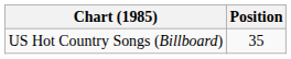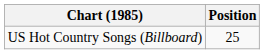US Hot Country Songs (Billboard) | Position: 35 -> 25
